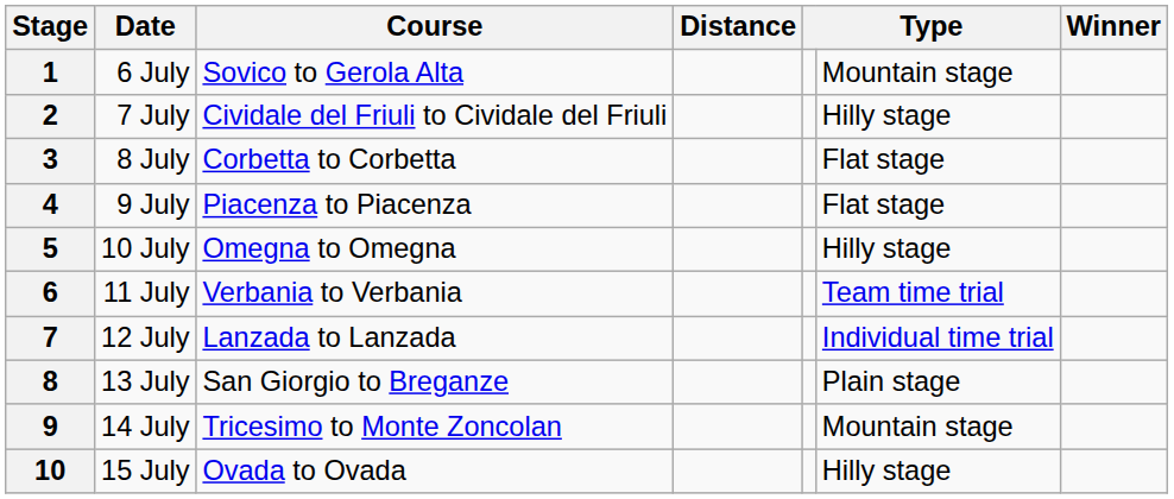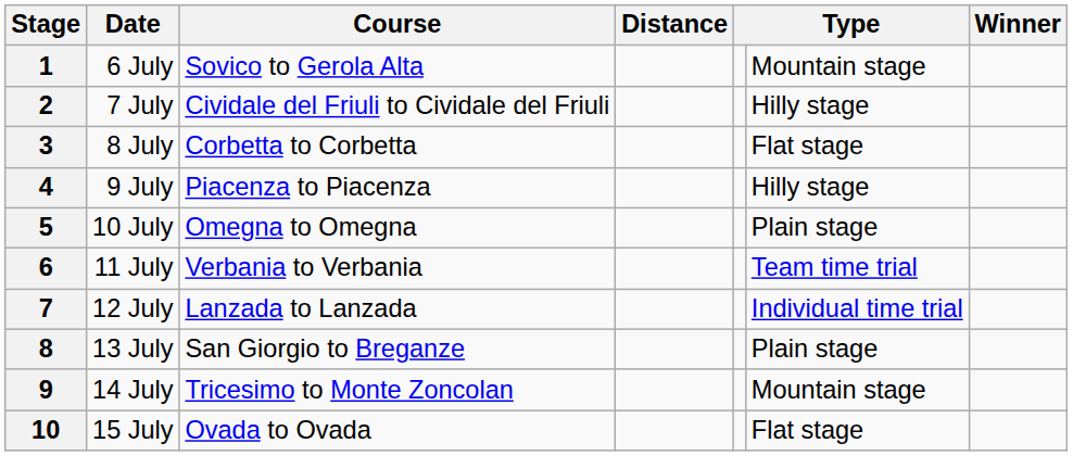4 | column 6: Flat stage -> Hilly stage
5 | column 6: Hilly stage -> Plain stage
10 | column 6: Hilly stage -> Flat stage
